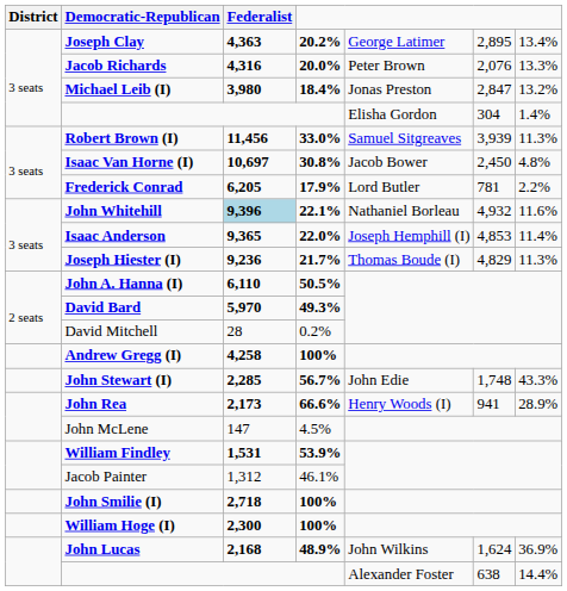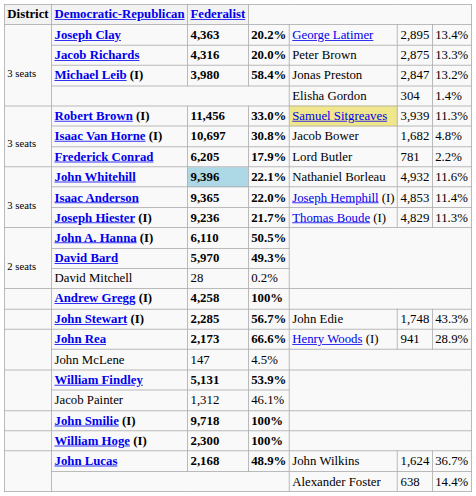Jacob Richards | column 6: 2,076 -> 2,875
Michael Leib (I) | column 4: 18.4% -> 58.4%
Robert Brown (I) | column 5: no background -> khaki background
Isaac Van Horne (I) | column 6: 2,450 -> 1,682
William Findley | Federalist: 1,531 -> 5,131
John Smilie (I) | Federalist: 2,718 -> 9,718
John Lucas | column 7: 36.9% -> 36.7%
